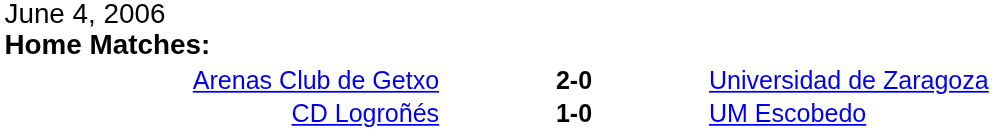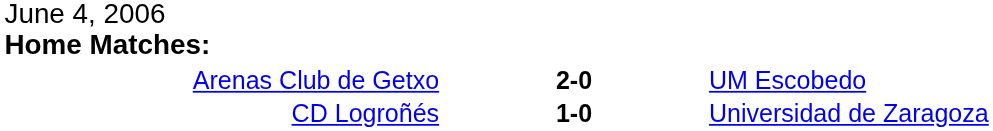Arenas Club de Getxo | column 3: Universidad de Zaragoza -> UM Escobedo
CD Logroñés | column 3: UM Escobedo -> Universidad de Zaragoza
